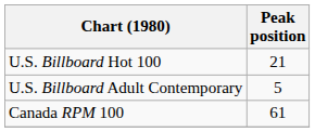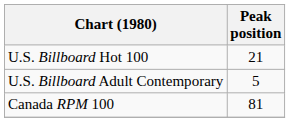Canada RPM 100 | Peak position: 61 -> 81
